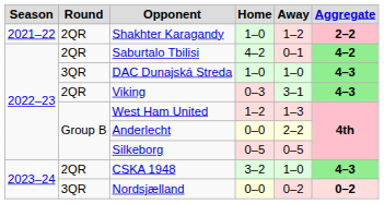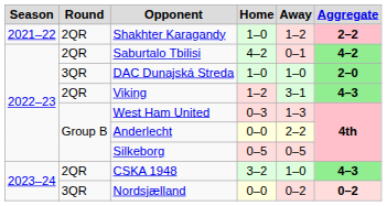DAC Dunajská Streda | Aggregate: 4–3 -> 2–0
Viking | Home: 0–3 -> 1–2
West Ham United | Home: 1–2 -> 0–3
